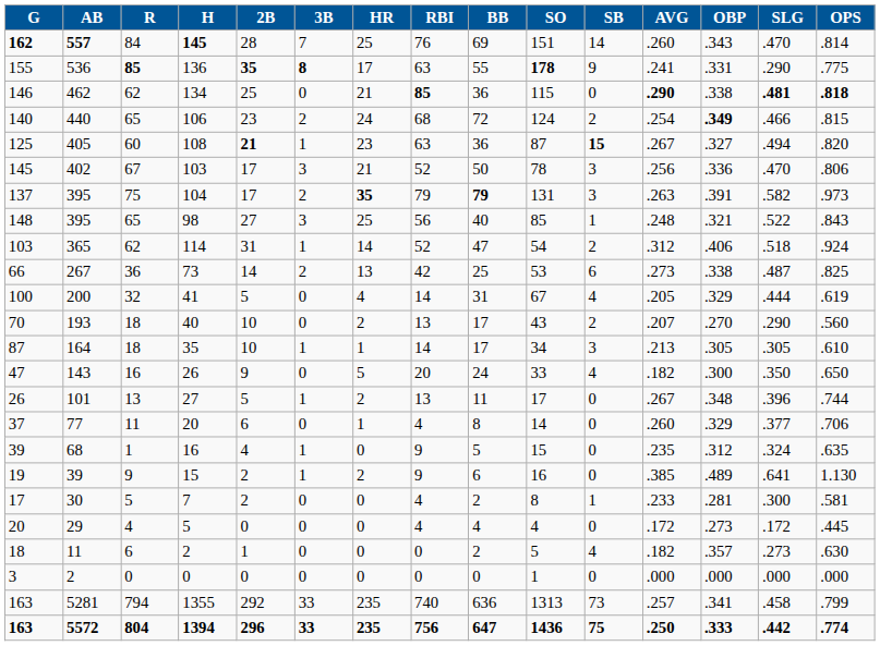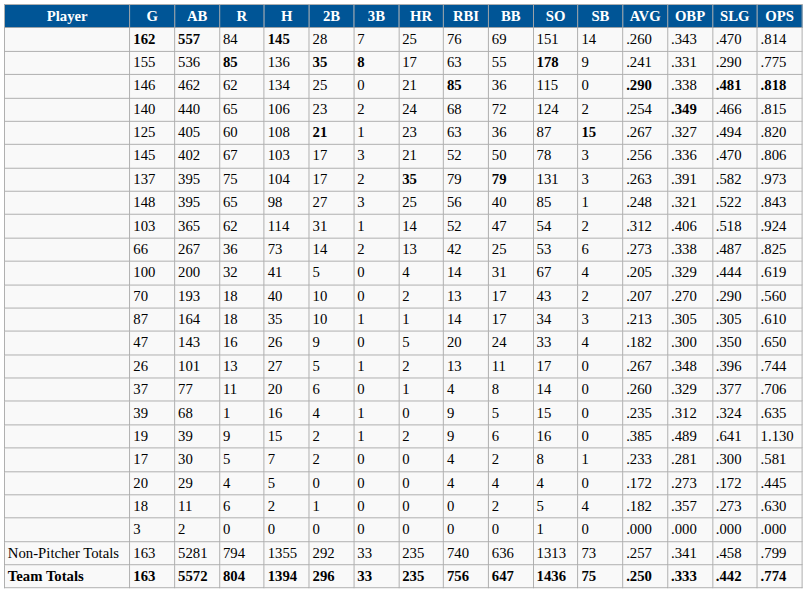+ column: Player | Non-Pitcher Totals | Team Totals
